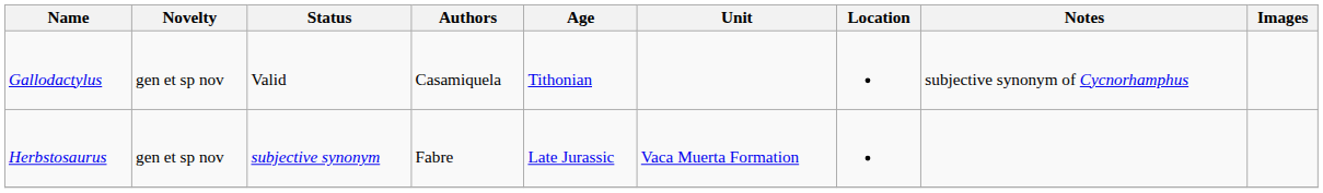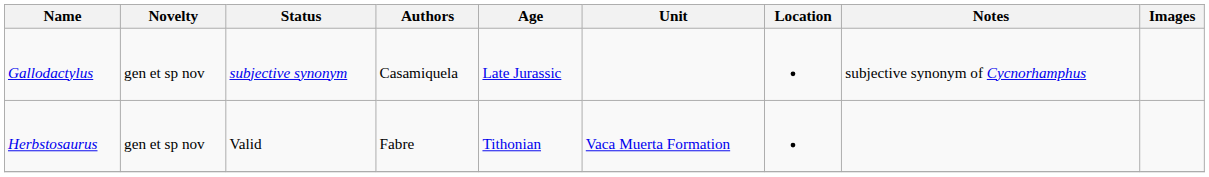Gallodactylus | Status: Valid -> subjective synonym
Gallodactylus | Age: Tithonian -> Late Jurassic
Herbstosaurus | Status: subjective synonym -> Valid
Herbstosaurus | Age: Late Jurassic -> Tithonian
